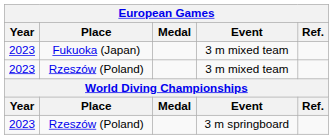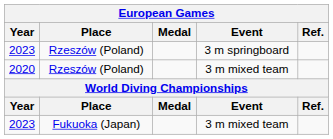rows swapped: Rzeszów (Poland) / 3 m springboard <-> Fukuoka (Japan)
Rzeszów (Poland) / 3 m mixed team | Year: 2023 -> 2020
